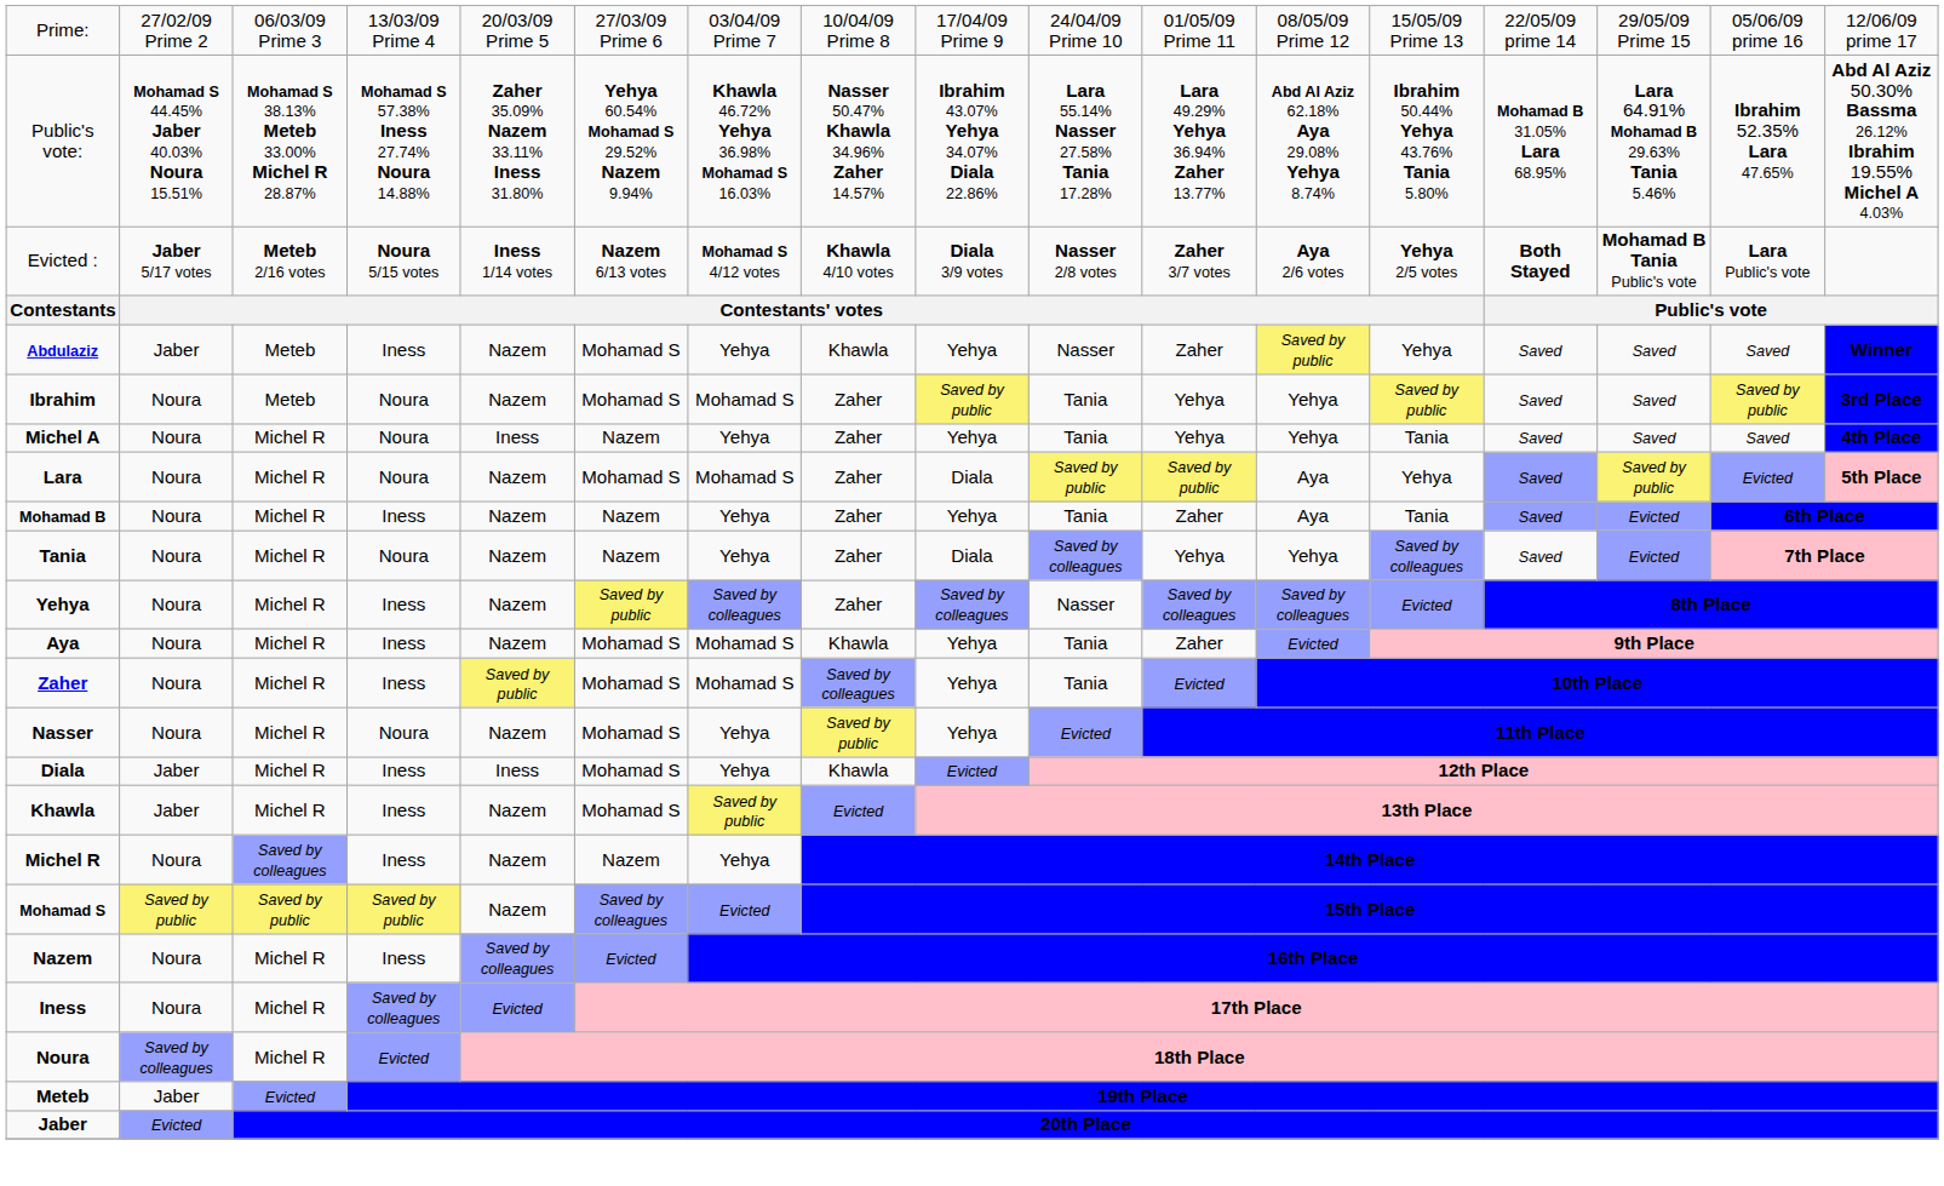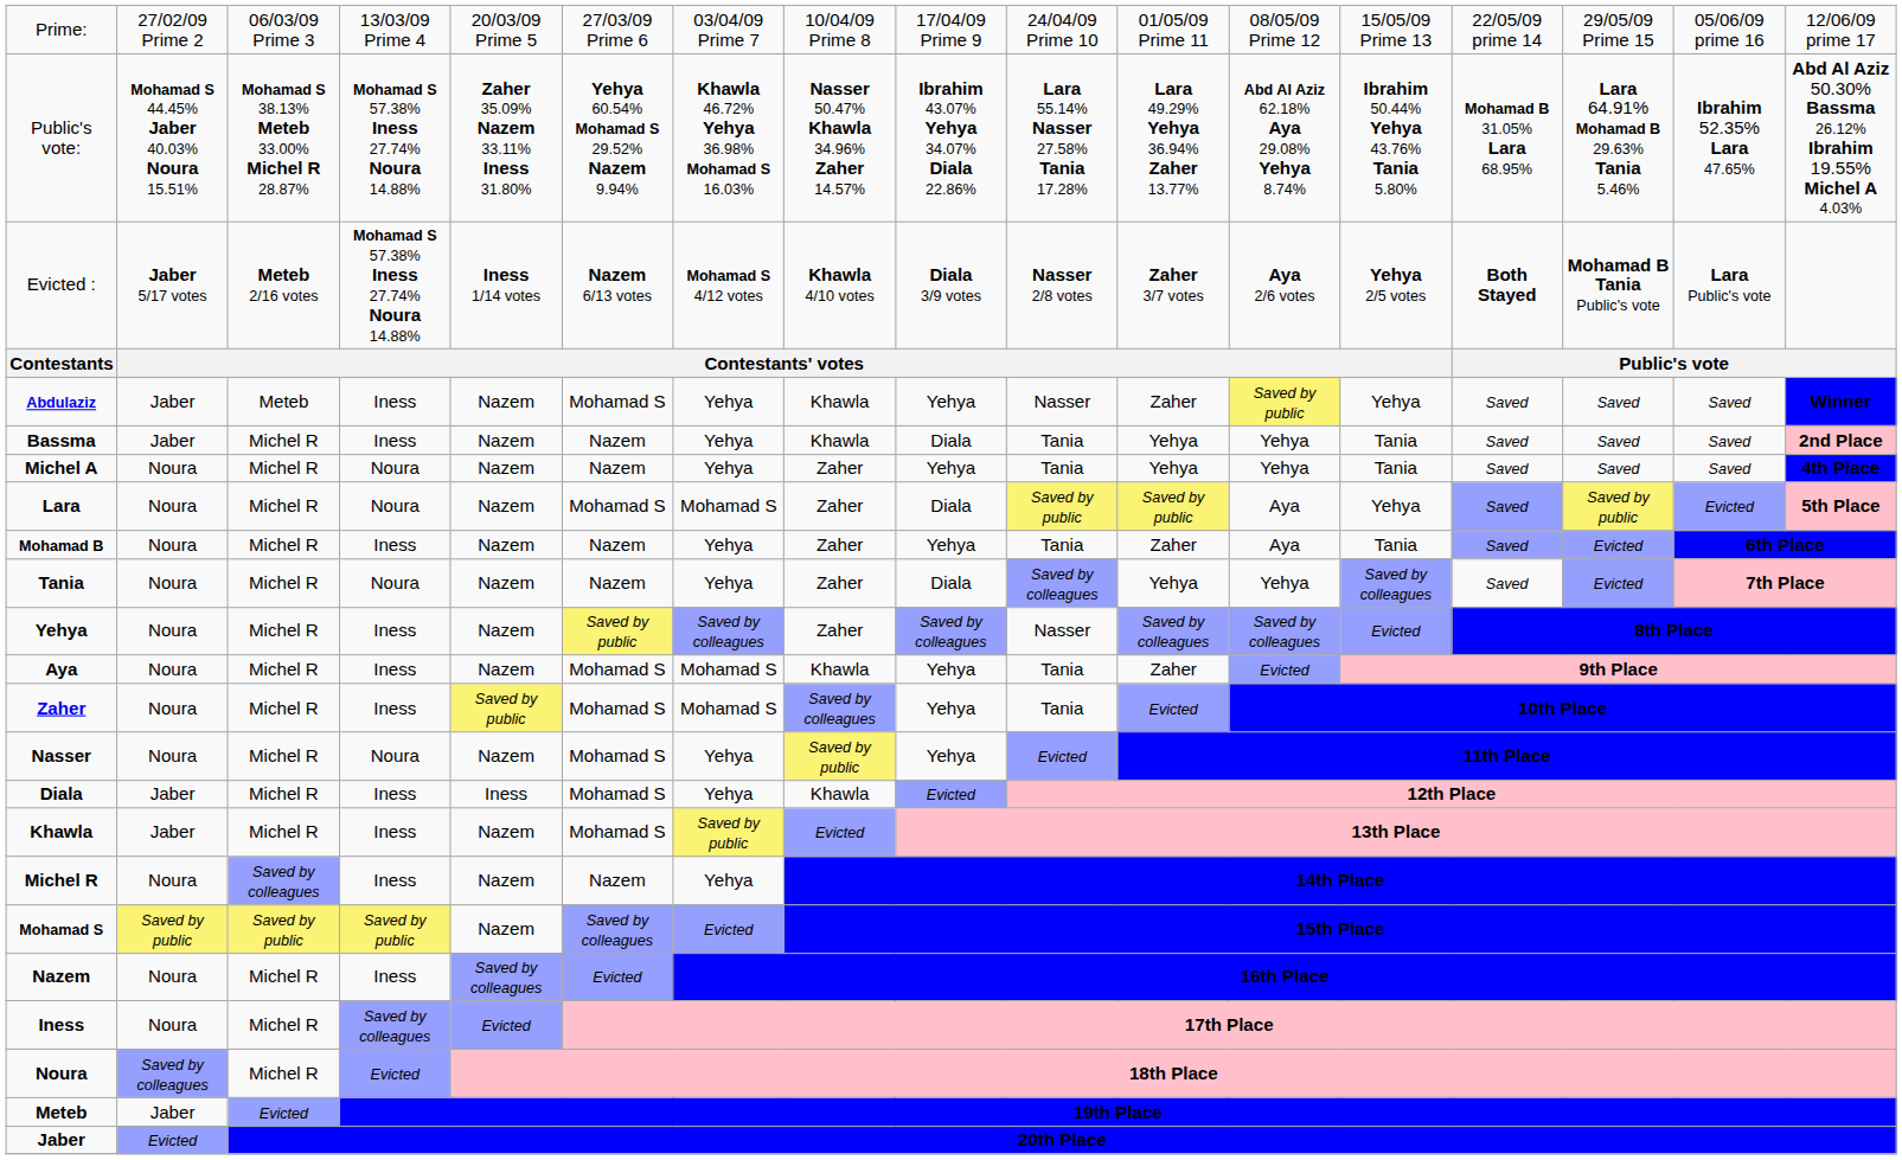Evicted : | column 4: Noura 5/15 votes -> Mohamad S 57.38% Iness 27.74% Noura 14.88%
+ row: Bassma | Jaber | Michel R | Iness | Nazem | Nazem | Yehya | Khawla | Diala | Tania | Yehya | Yehya | Tania | Saved | Saved | Saved | 2nd Place
- row: Ibrahim | Noura | Meteb | Noura | Nazem | Mohamad S | Mohamad S | Zaher | Saved by public | Tania | Yehya | Yehya | Saved by public | Saved | Saved | Saved by public | 3rd Place
Michel A | column 5: Iness -> Nazem
